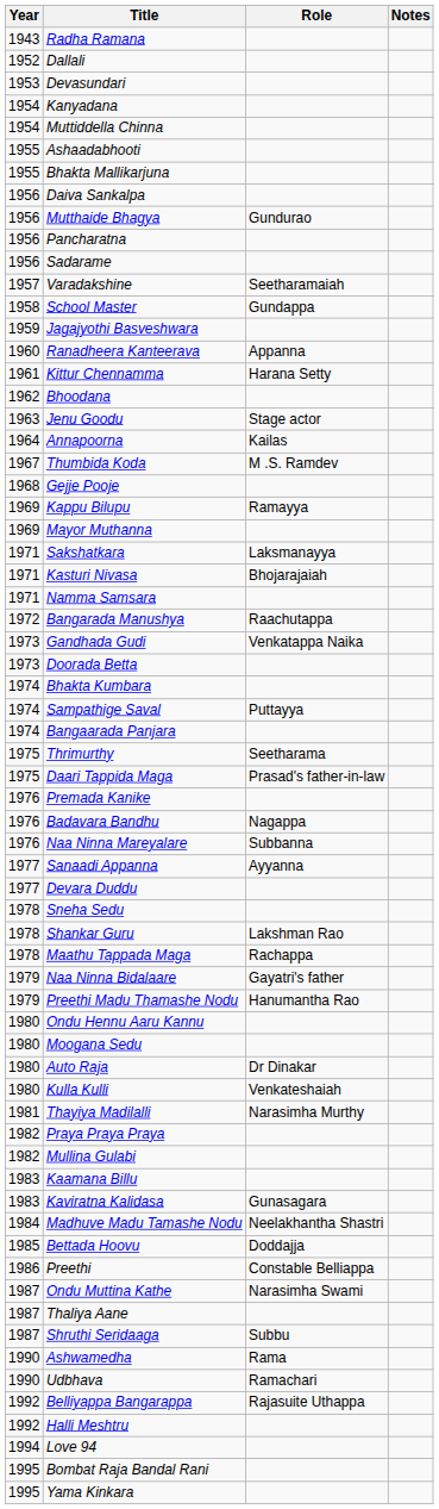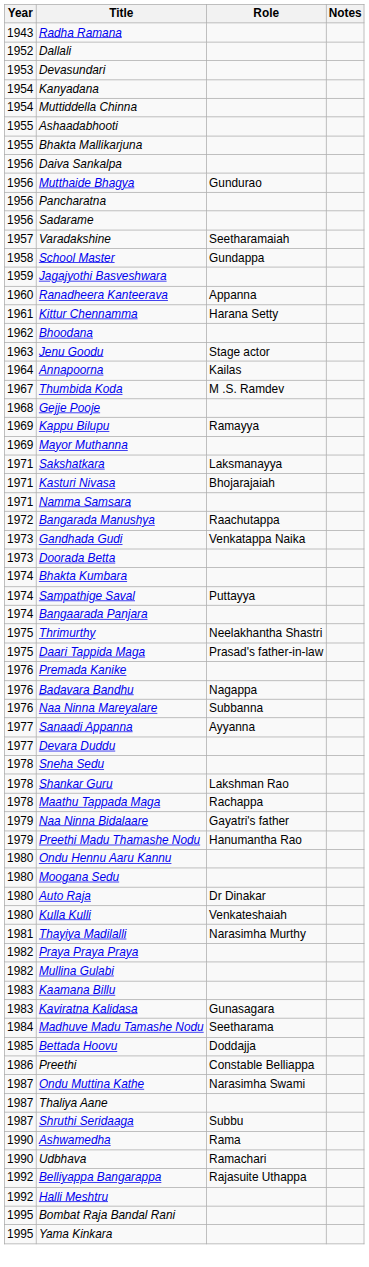Thrimurthy | Role: Seetharama -> Neelakhantha Shastri
Madhuve Madu Tamashe Nodu | Role: Neelakhantha Shastri -> Seetharama
- row: 1994 | Love 94
